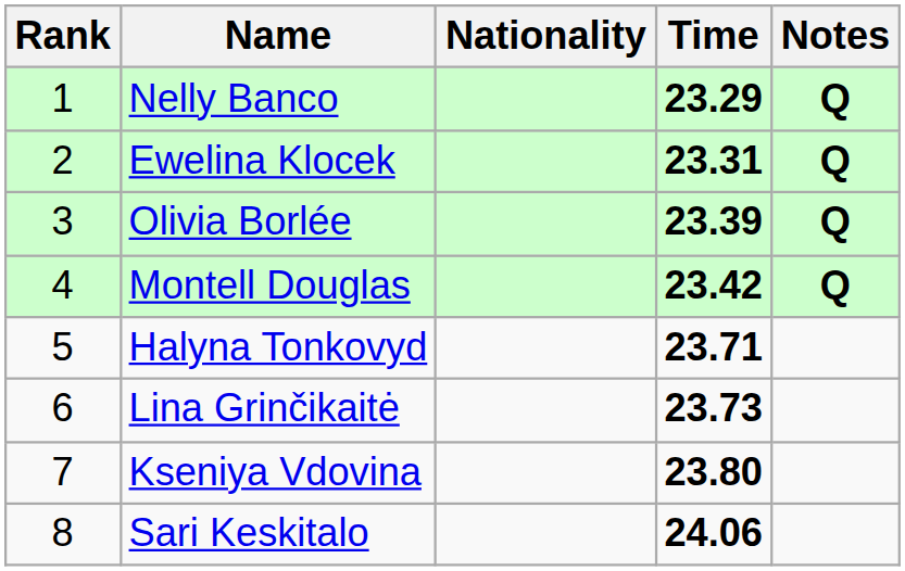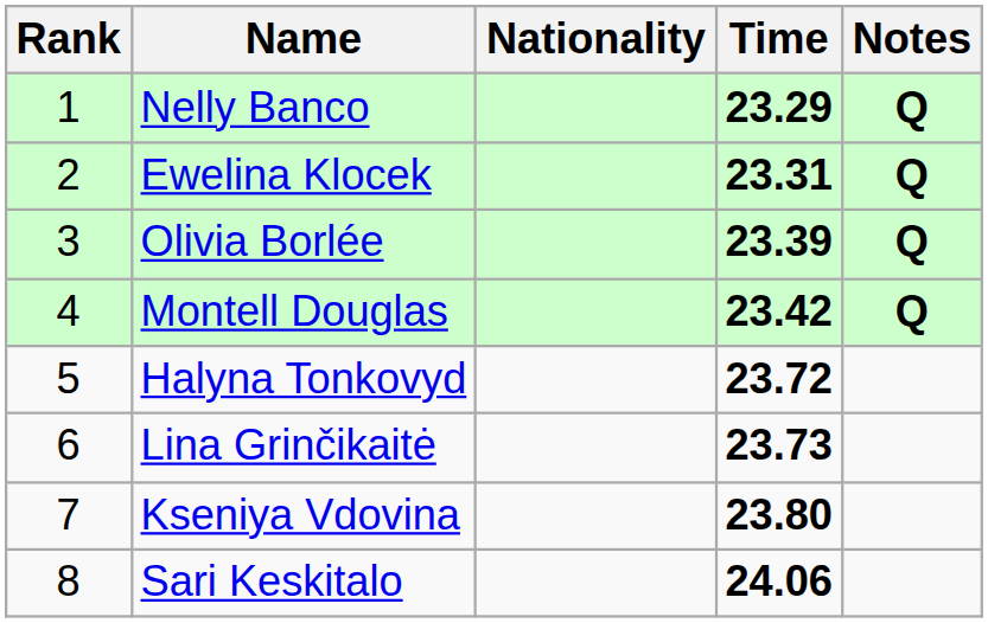Halyna Tonkovyd | Time: 23.71 -> 23.72
